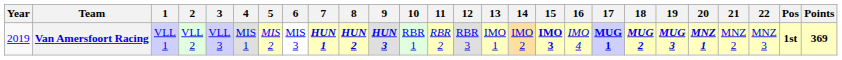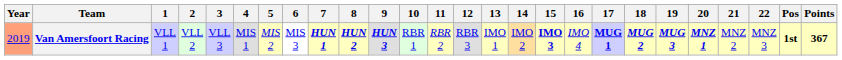Van Amersfoort Racing | Year: no background -> lightsalmon background
Van Amersfoort Racing | Points: 369 -> 367
